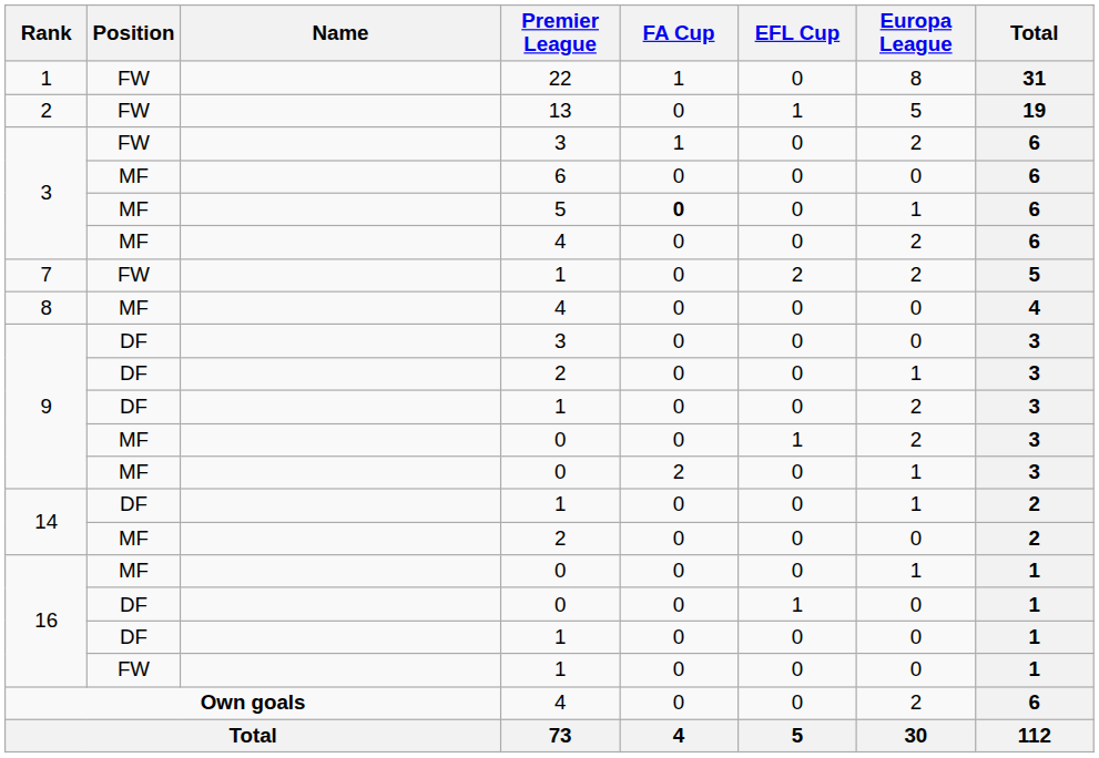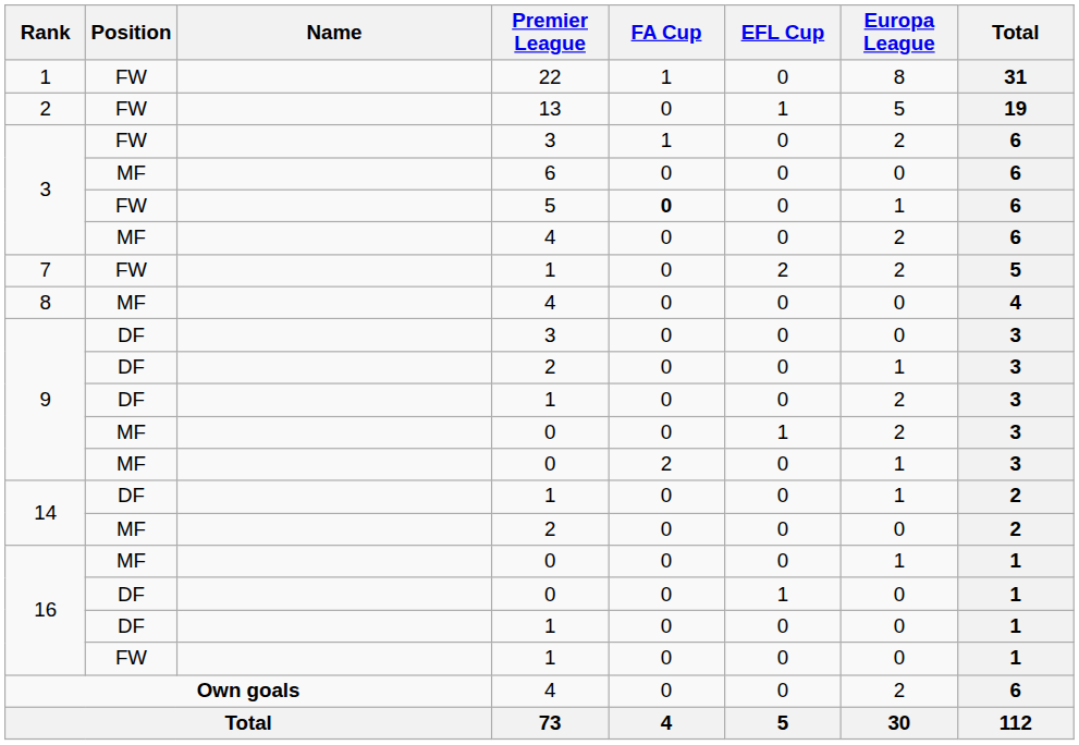3 / 5 | Position: MF -> FW
